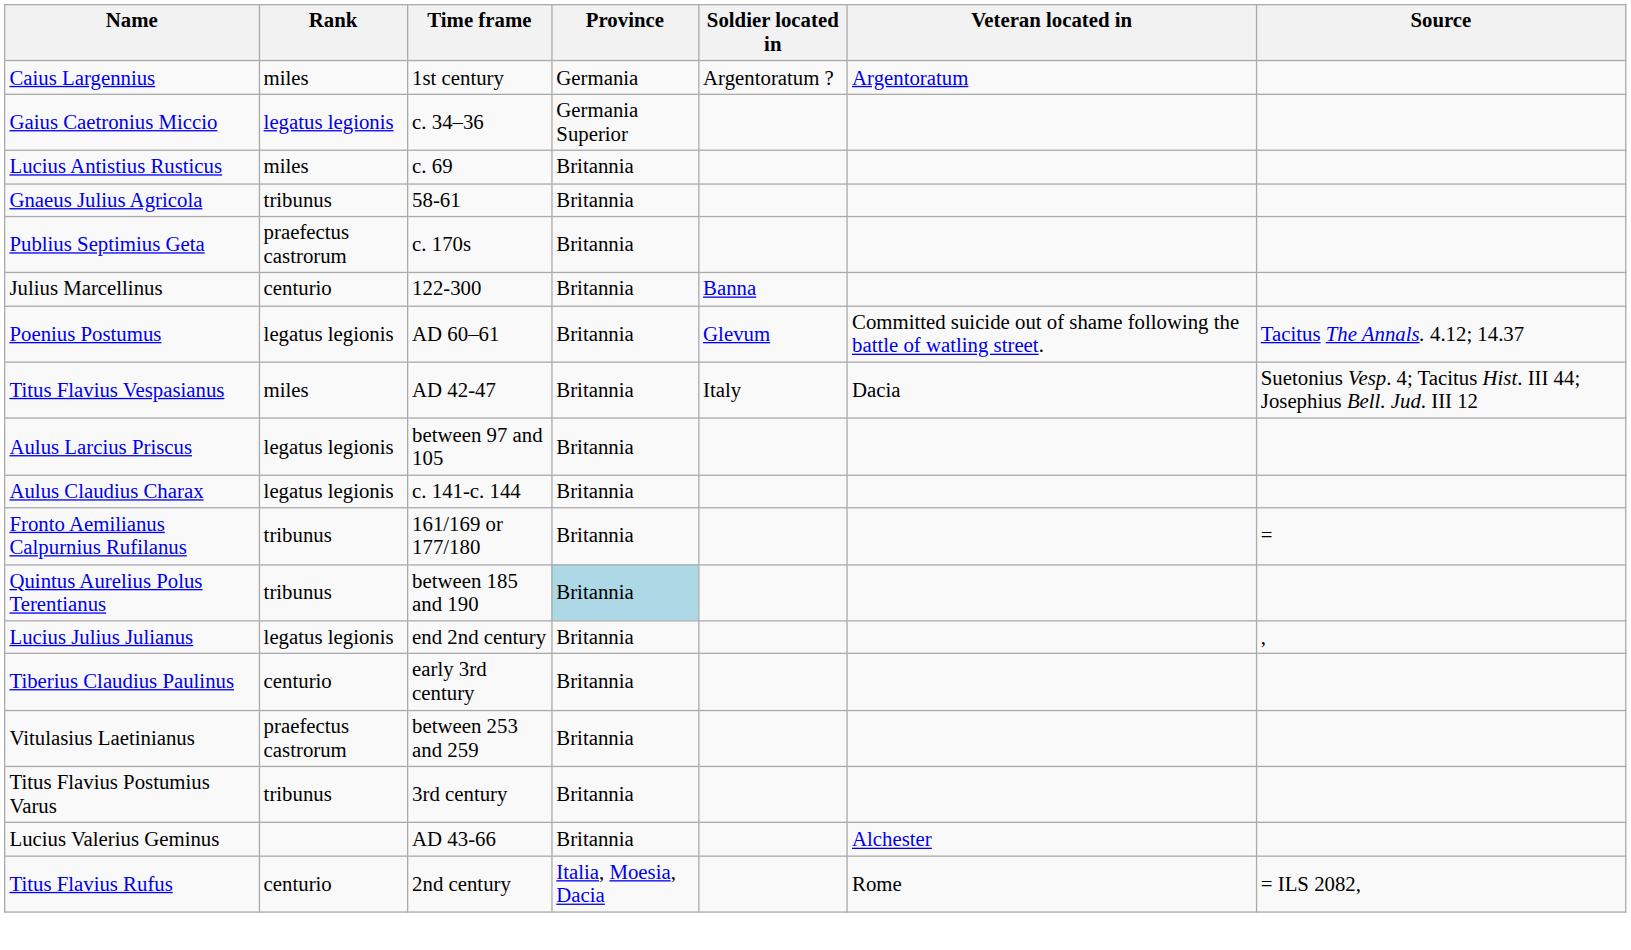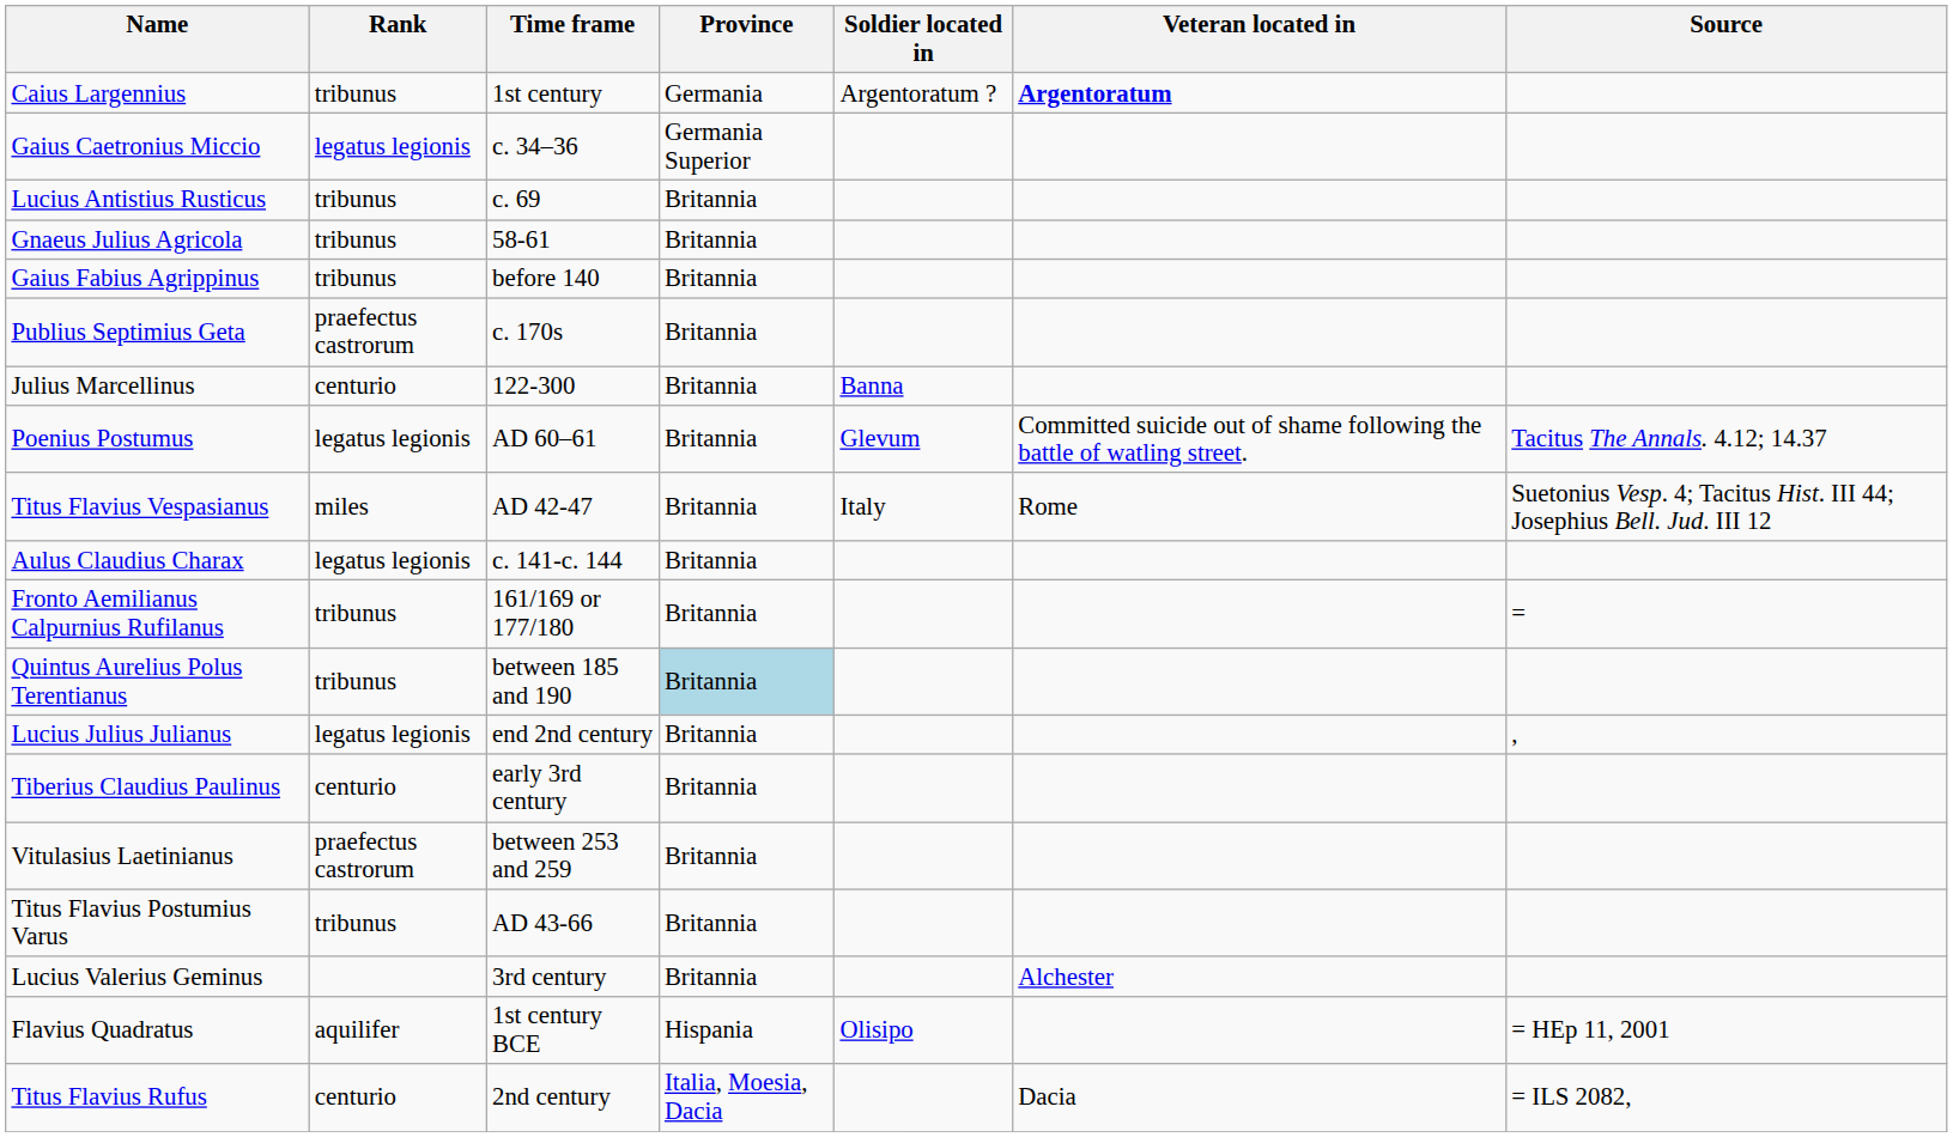Caius Largennius | Rank: miles -> tribunus
Caius Largennius | Veteran located in: normal -> bold
Lucius Antistius Rusticus | Rank: miles -> tribunus
+ row: Gaius Fabius Agrippinus | tribunus | before 140 | Britannia
Titus Flavius Vespasianus | Veteran located in: Dacia -> Rome
- row: Aulus Larcius Priscus | legatus legionis | between 97 and 105 | Britannia
Titus Flavius Postumius Varus | Time frame: 3rd century -> AD 43-66
Lucius Valerius Geminus | Time frame: AD 43-66 -> 3rd century
+ row: Flavius Quadratus | aquilifer | 1st century BCE | Hispania | Olisipo | = HEp 11, 2001
Titus Flavius Rufus | Veteran located in: Rome -> Dacia
